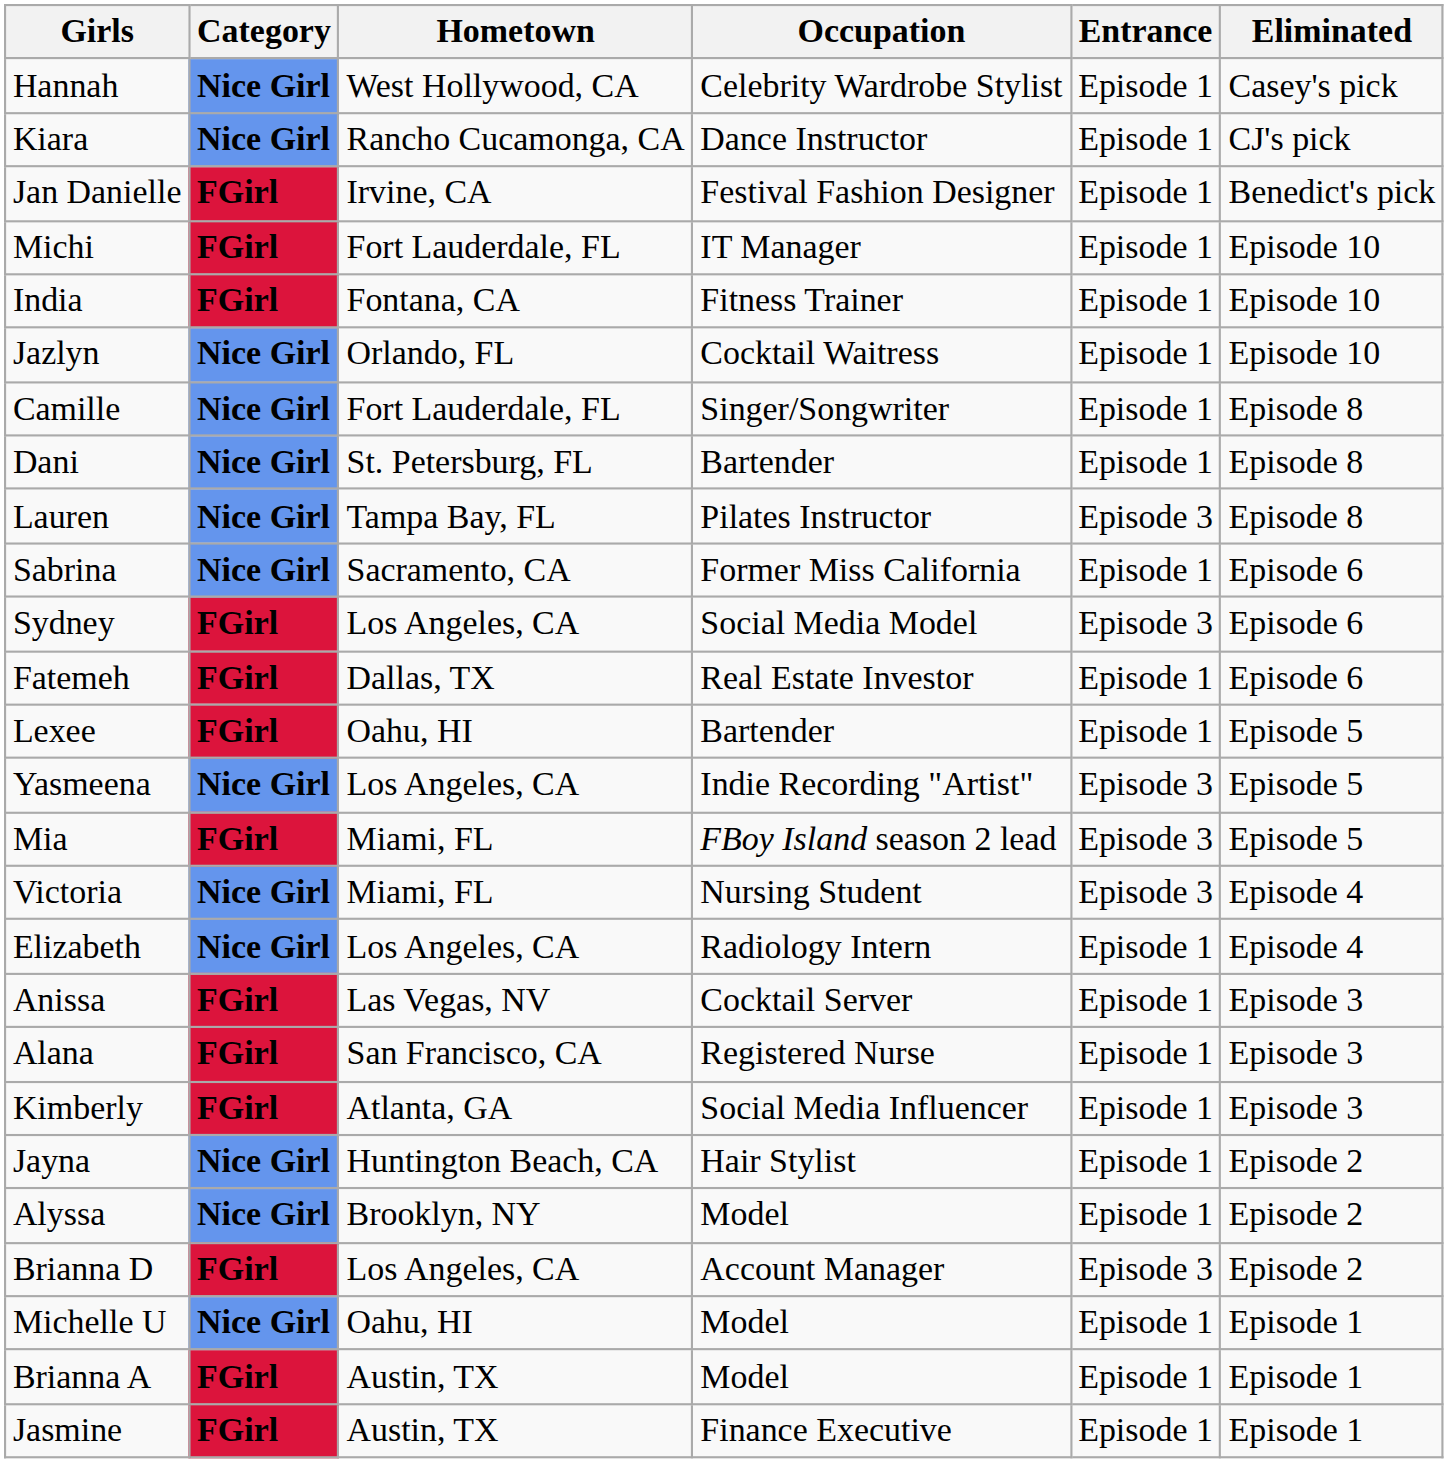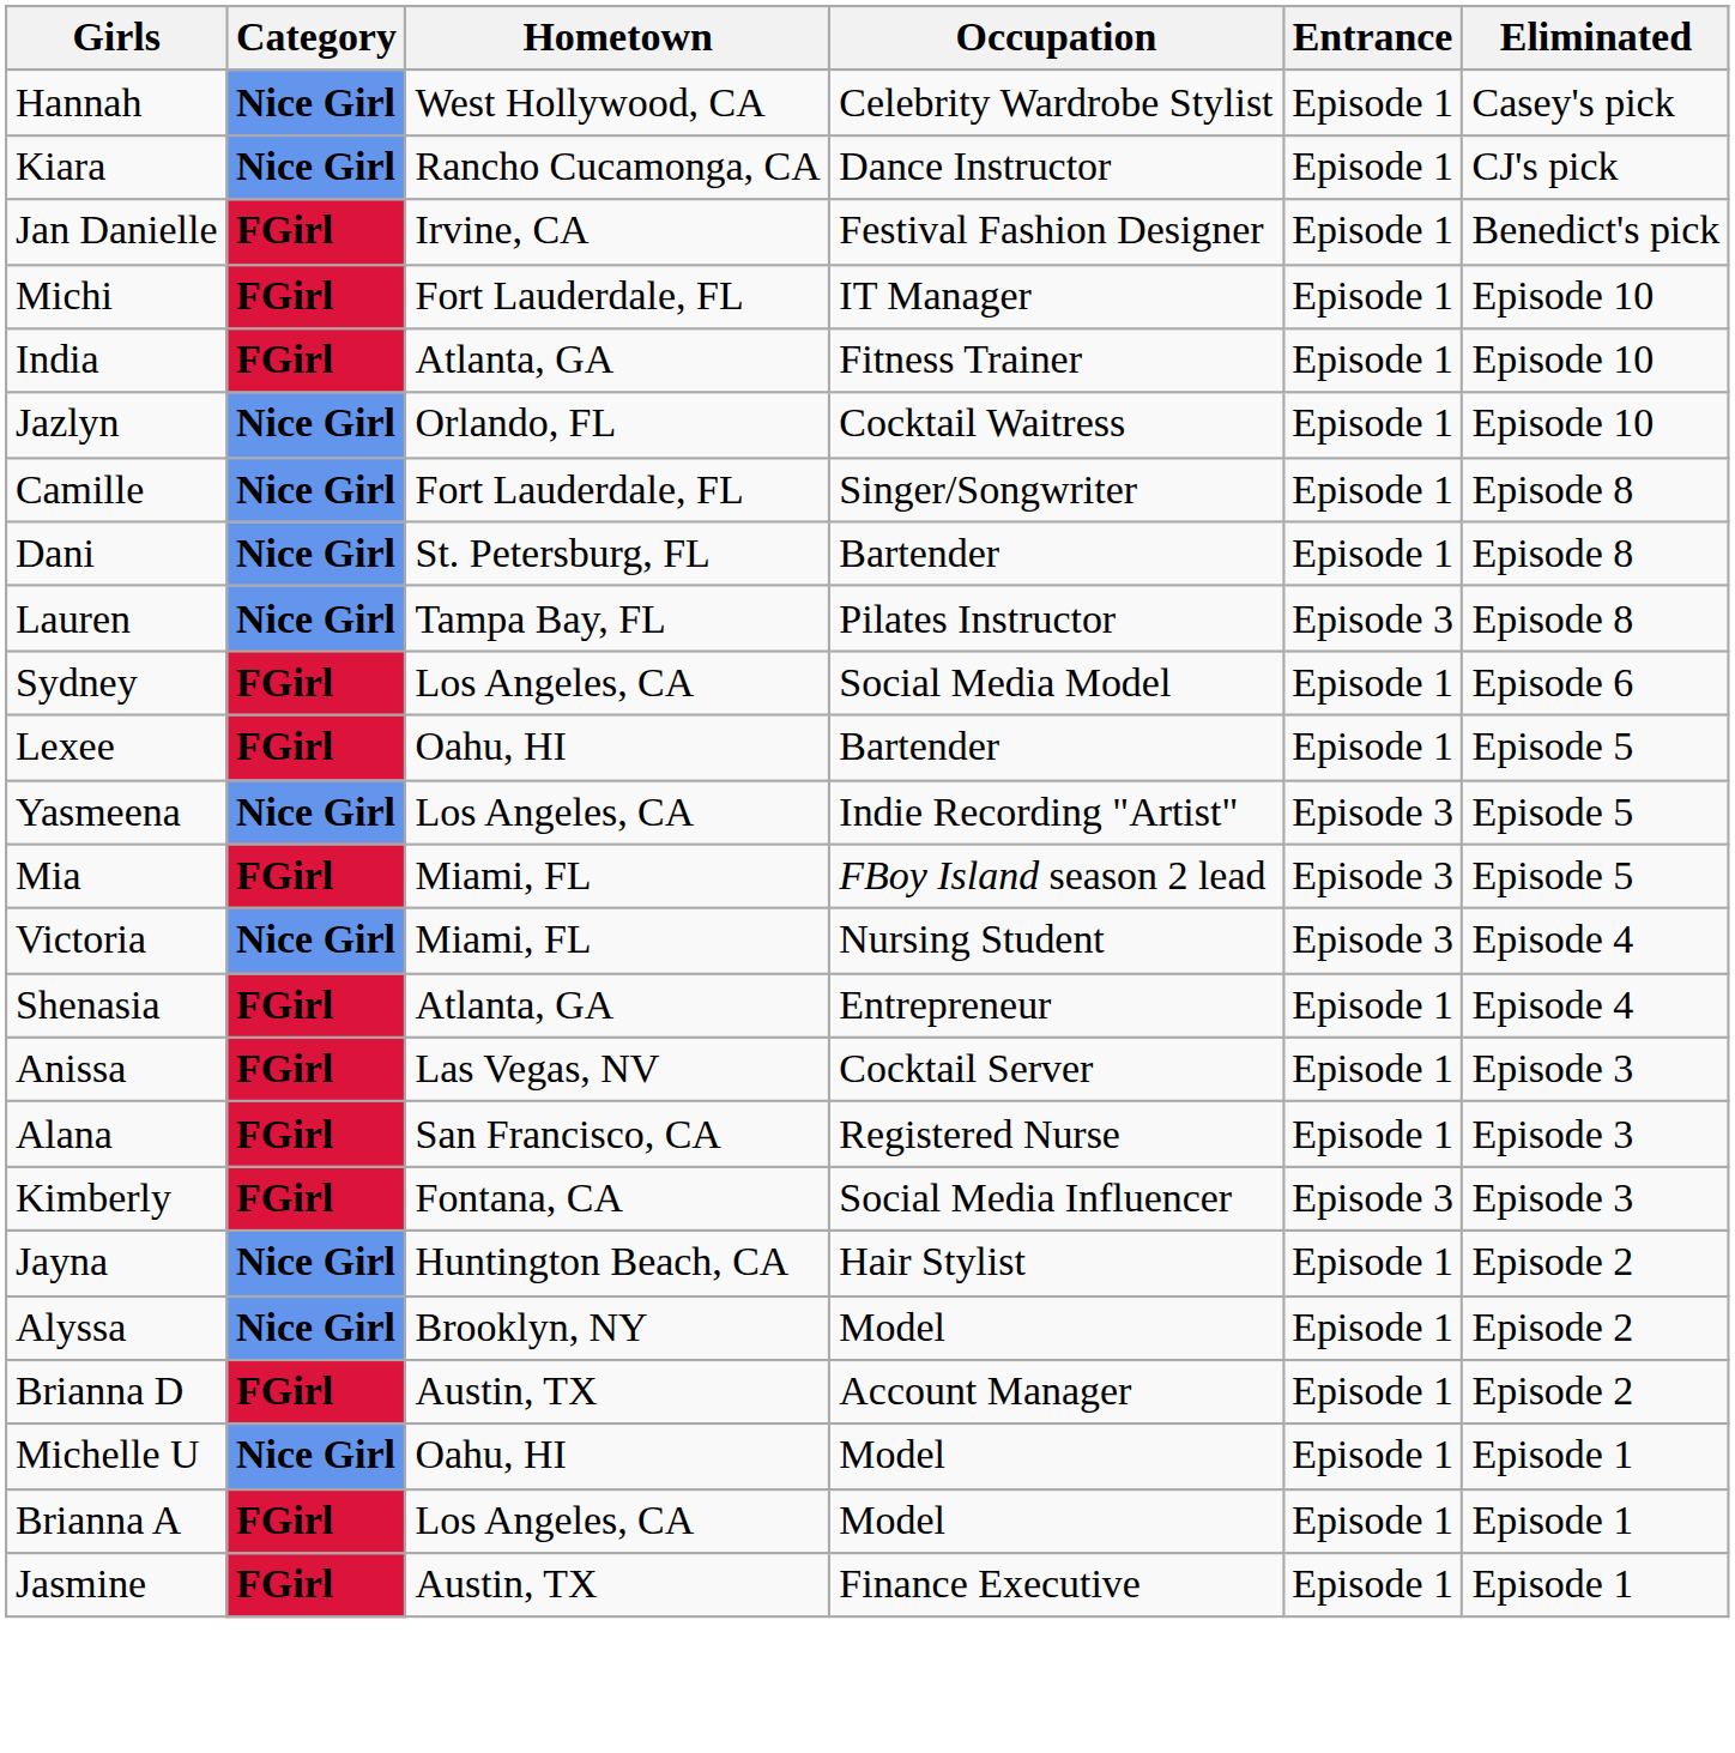India | Hometown: Fontana, CA -> Atlanta, GA
- row: Sabrina | Nice Girl | Sacramento, CA | Former Miss California | Episode 1 | Episode 6
Sydney | Entrance: Episode 3 -> Episode 1
- row: Fatemeh | FGirl | Dallas, TX | Real Estate Investor | Episode 1 | Episode 6
+ row: Shenasia | FGirl | Atlanta, GA | Entrepreneur | Episode 1 | Episode 4
- row: Elizabeth | Nice Girl | Los Angeles, CA | Radiology Intern | Episode 1 | Episode 4
Kimberly | Hometown: Atlanta, GA -> Fontana, CA
Kimberly | Entrance: Episode 1 -> Episode 3
Brianna D | Hometown: Los Angeles, CA -> Austin, TX
Brianna D | Entrance: Episode 3 -> Episode 1
Brianna A | Hometown: Austin, TX -> Los Angeles, CA
